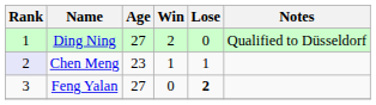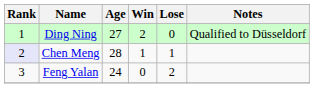Chen Meng | Age: 23 -> 28
Feng Yalan | Age: 27 -> 24
Feng Yalan | Lose: bold -> normal
